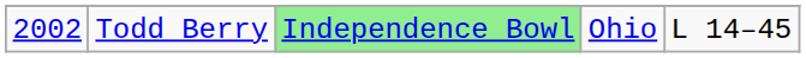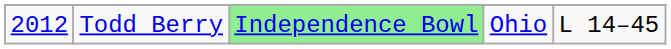Todd Berry | column 1: 2002 -> 2012
